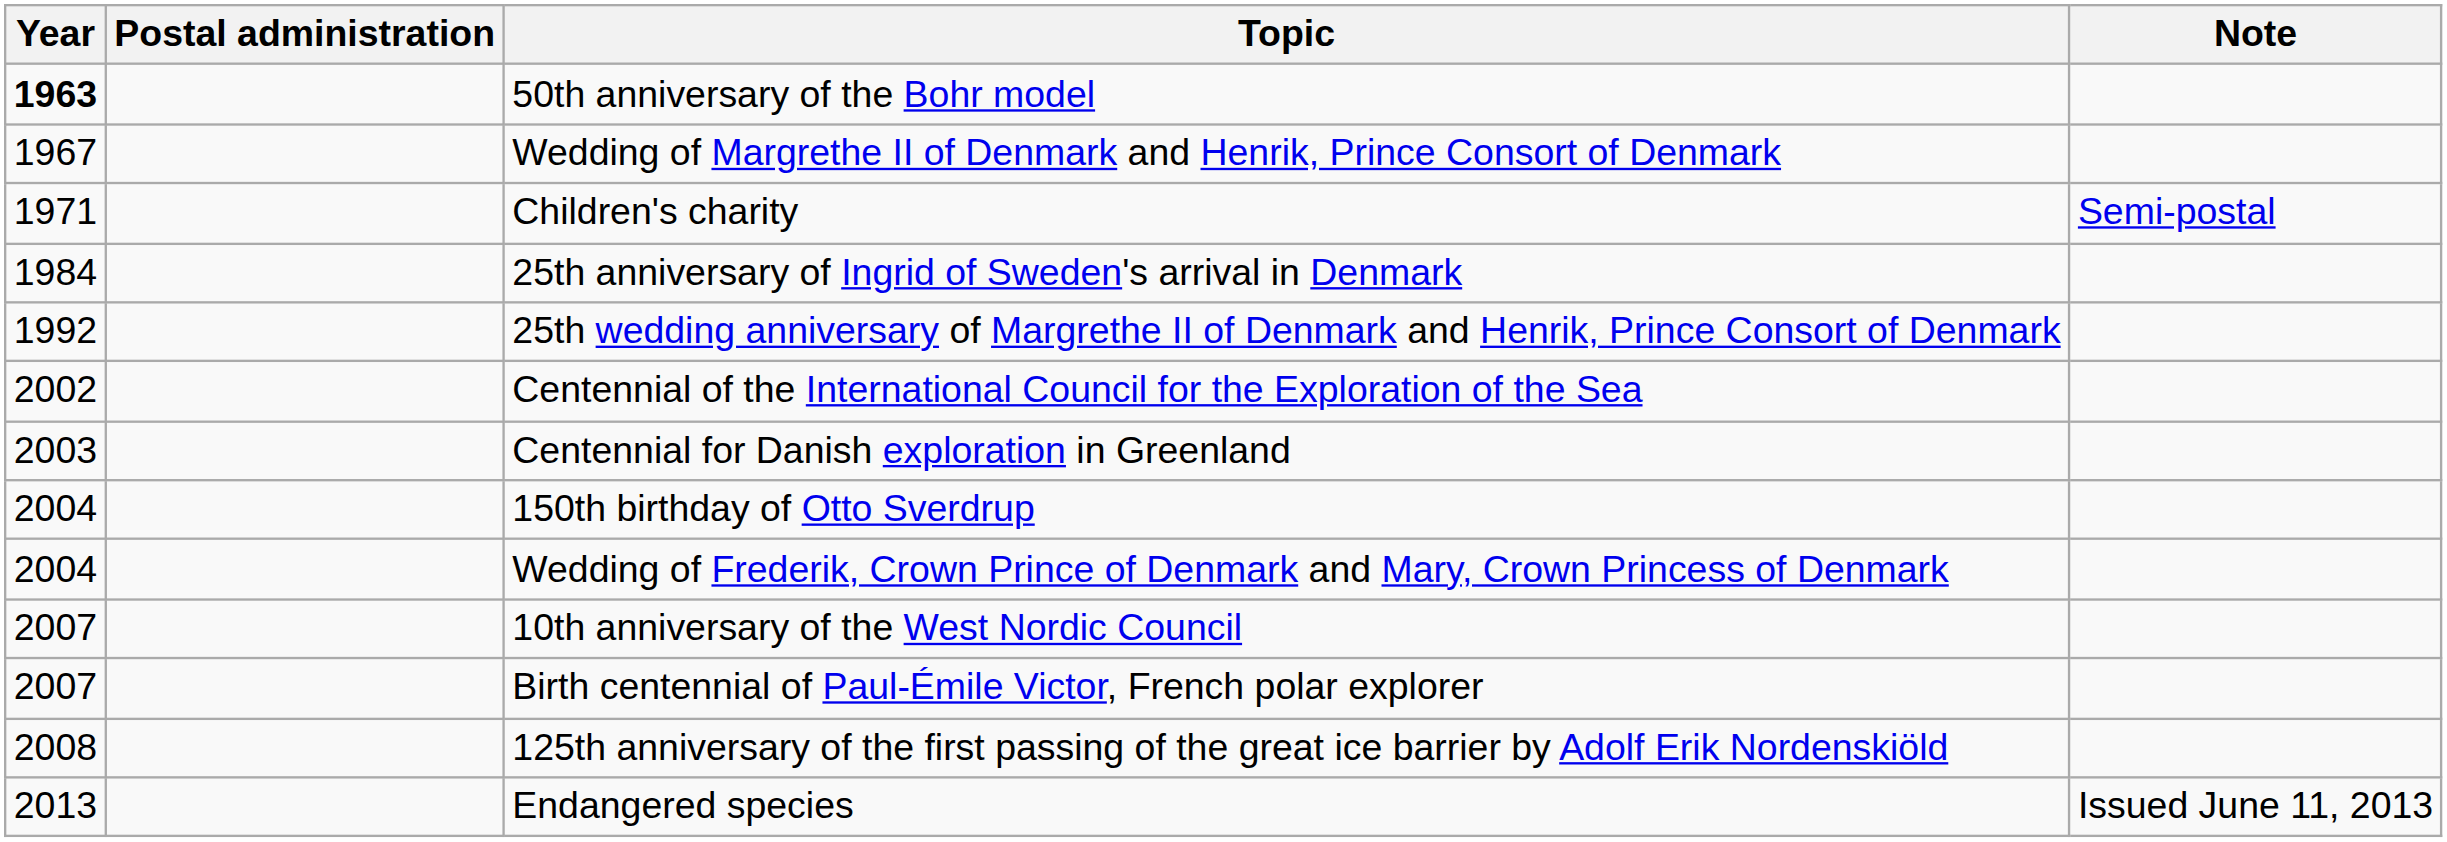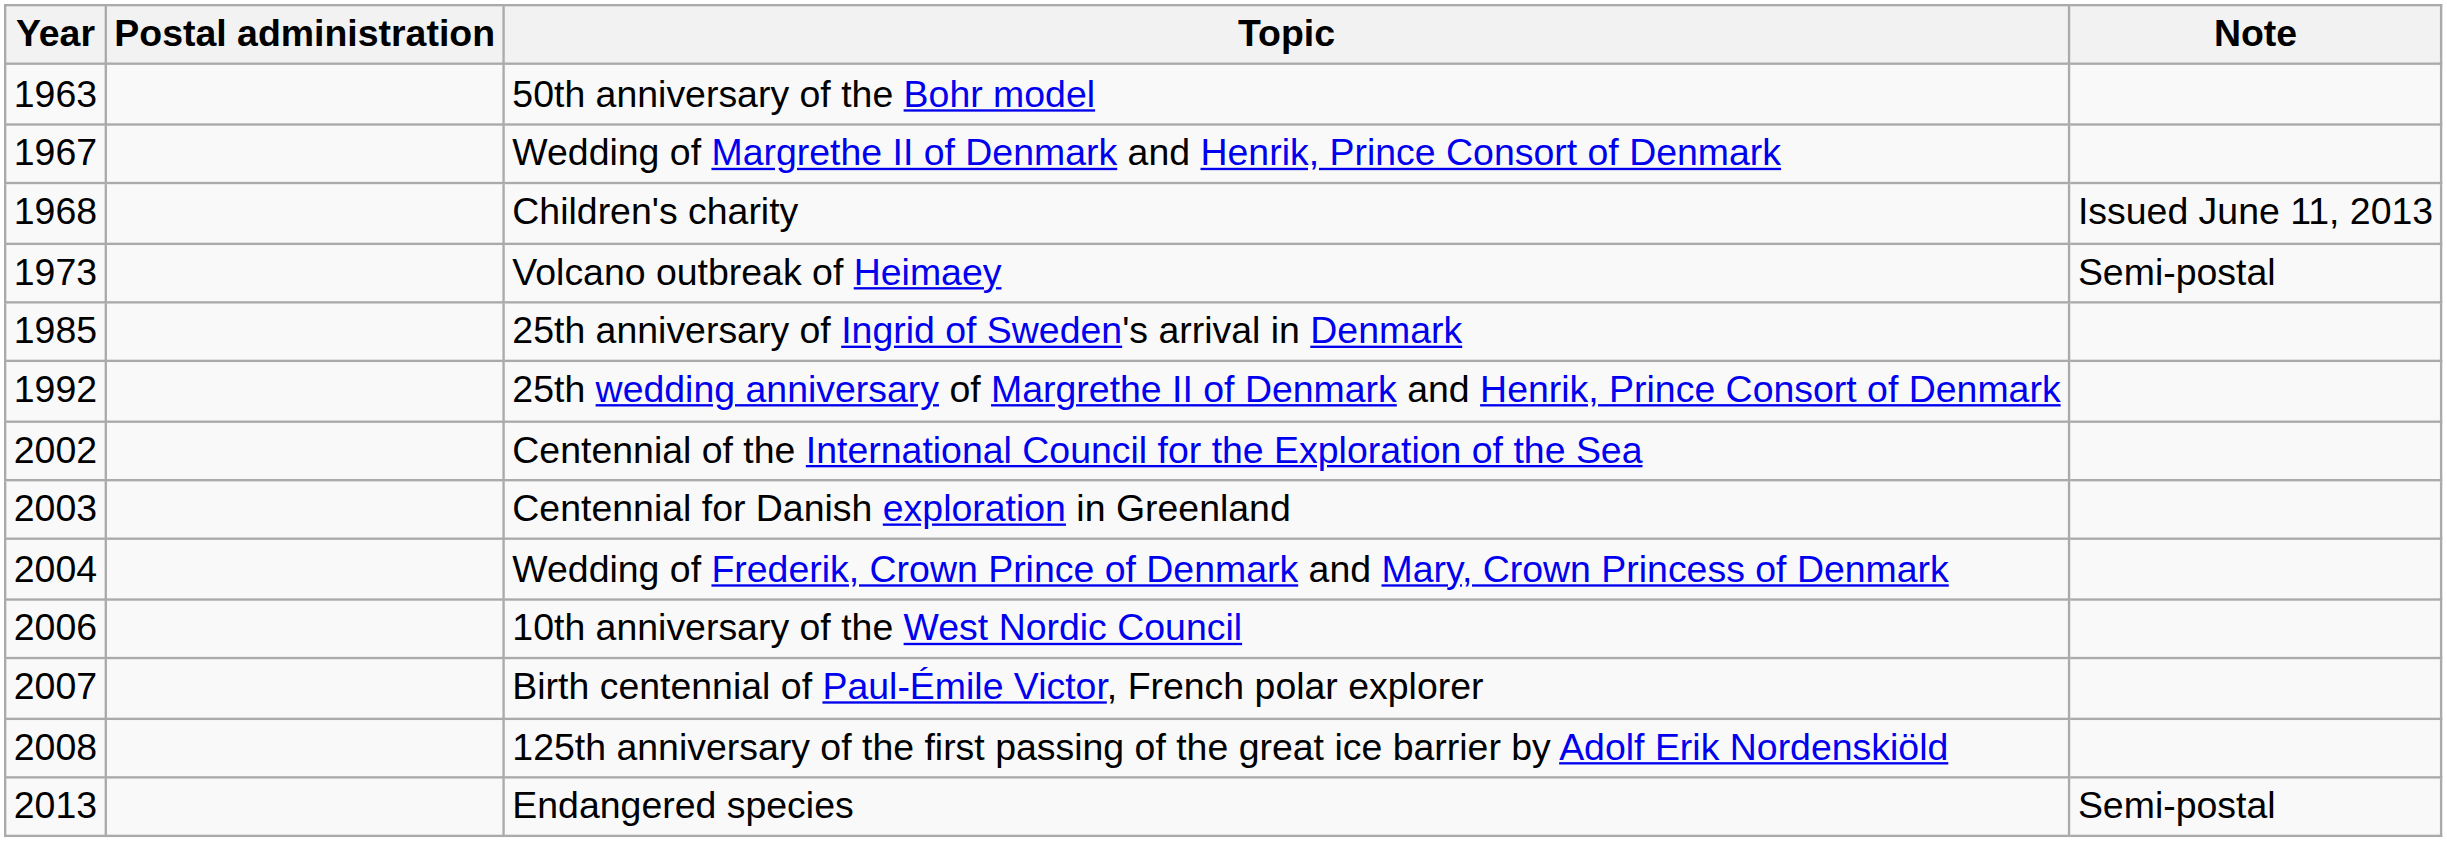50th anniversary of the Bohr model | Year: bold -> normal
Children's charity | Year: 1971 -> 1968
Children's charity | Note: Semi-postal -> Issued June 11, 2013
+ row: 1973 | Volcano outbreak of Heimaey | Semi-postal
25th anniversary of Ingrid of Sweden's arrival in Denmark | Year: 1984 -> 1985
- row: 2004 | 150th birthday of Otto Sverdrup
10th anniversary of the West Nordic Council | Year: 2007 -> 2006
Endangered species | Note: Issued June 11, 2013 -> Semi-postal
